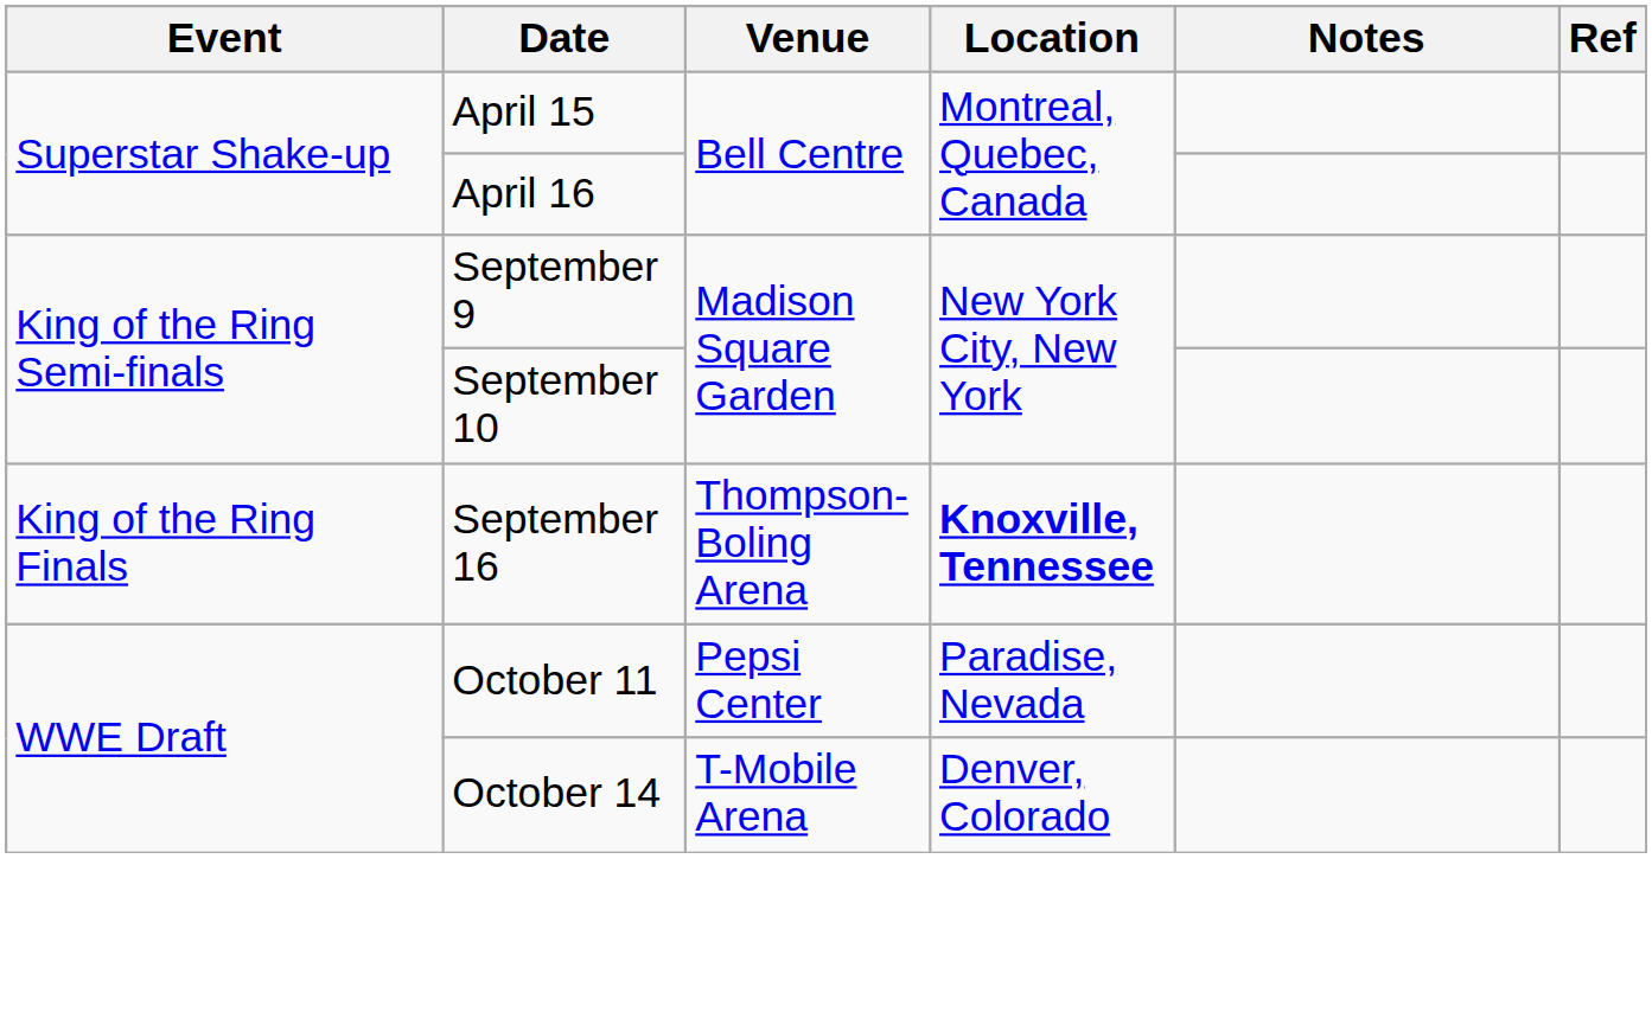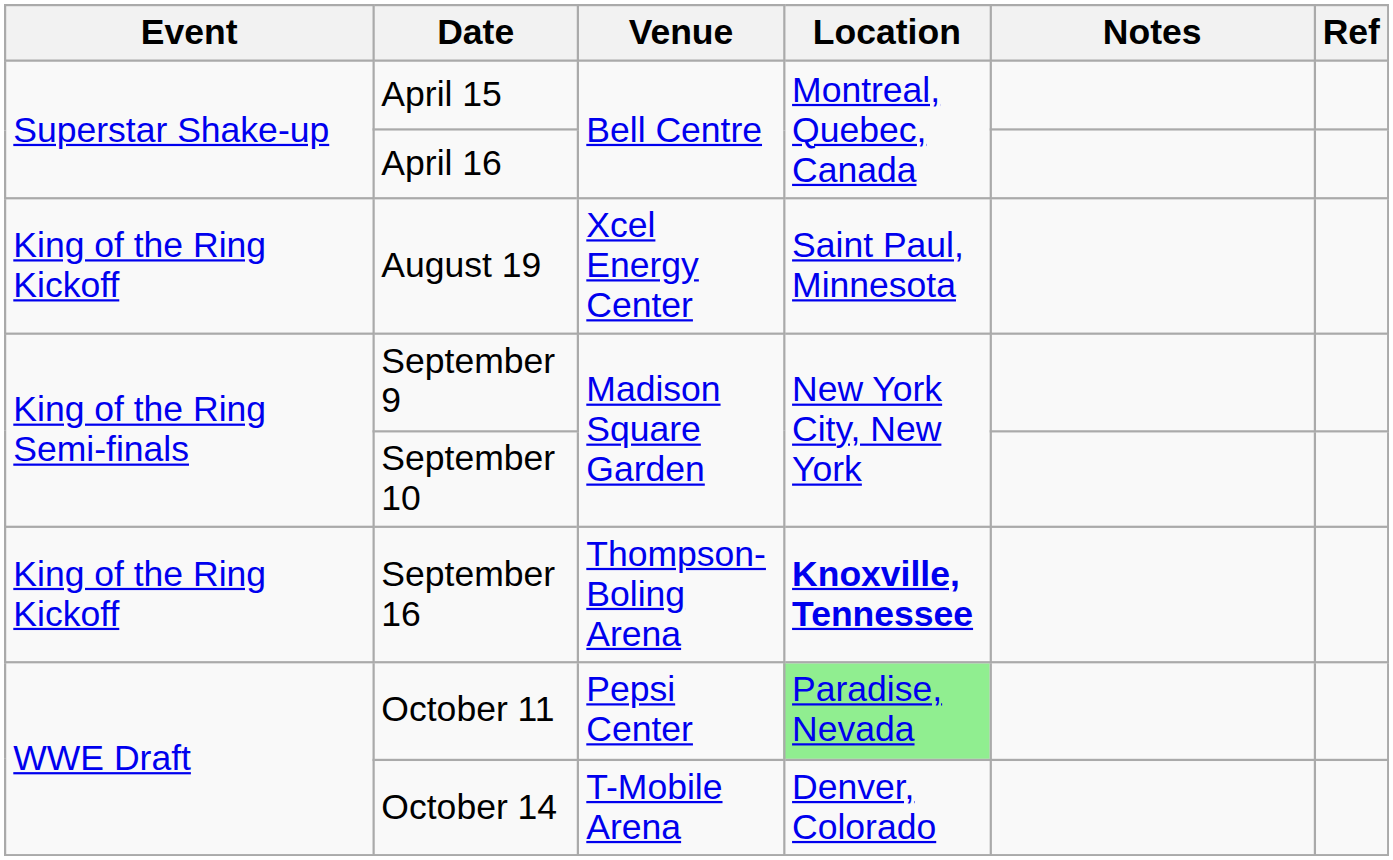+ row: King of the Ring Kickoff | August 19 | Xcel Energy Center | Saint Paul, Minnesota
September 16 | Event: King of the Ring Finals -> King of the Ring Kickoff
October 11 | Location: no background -> lightgreen background
